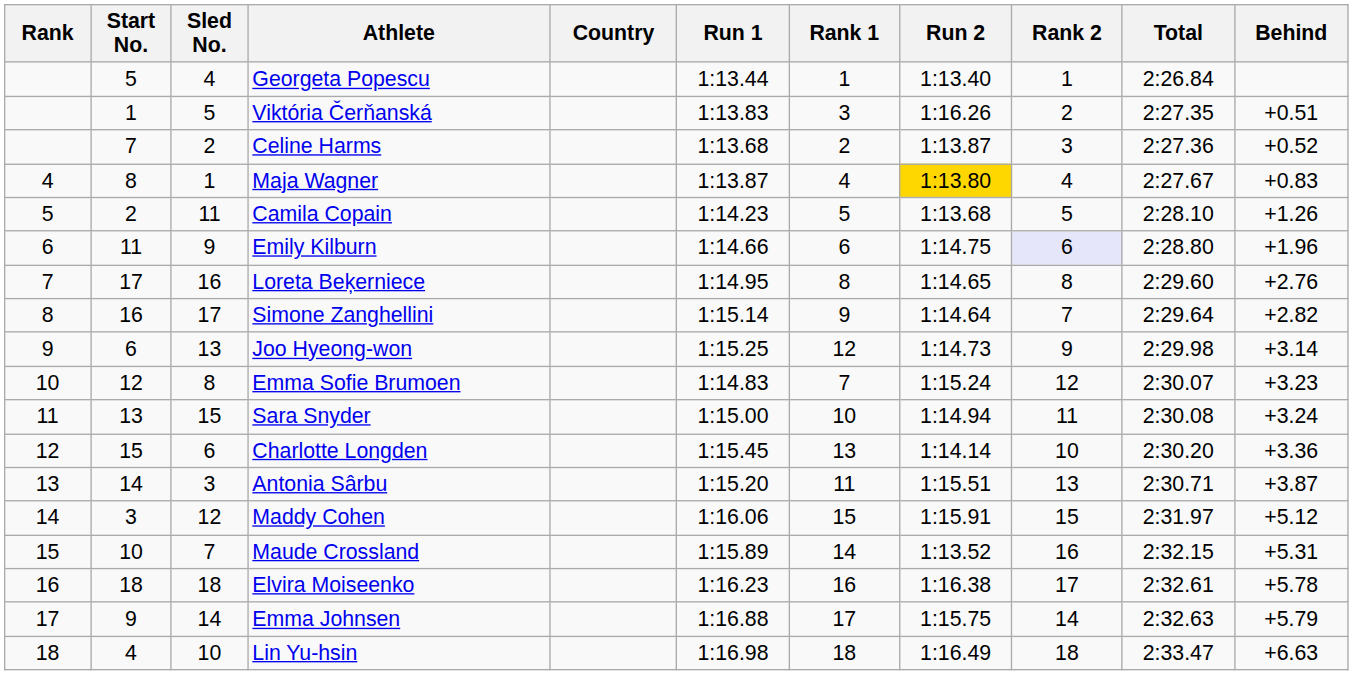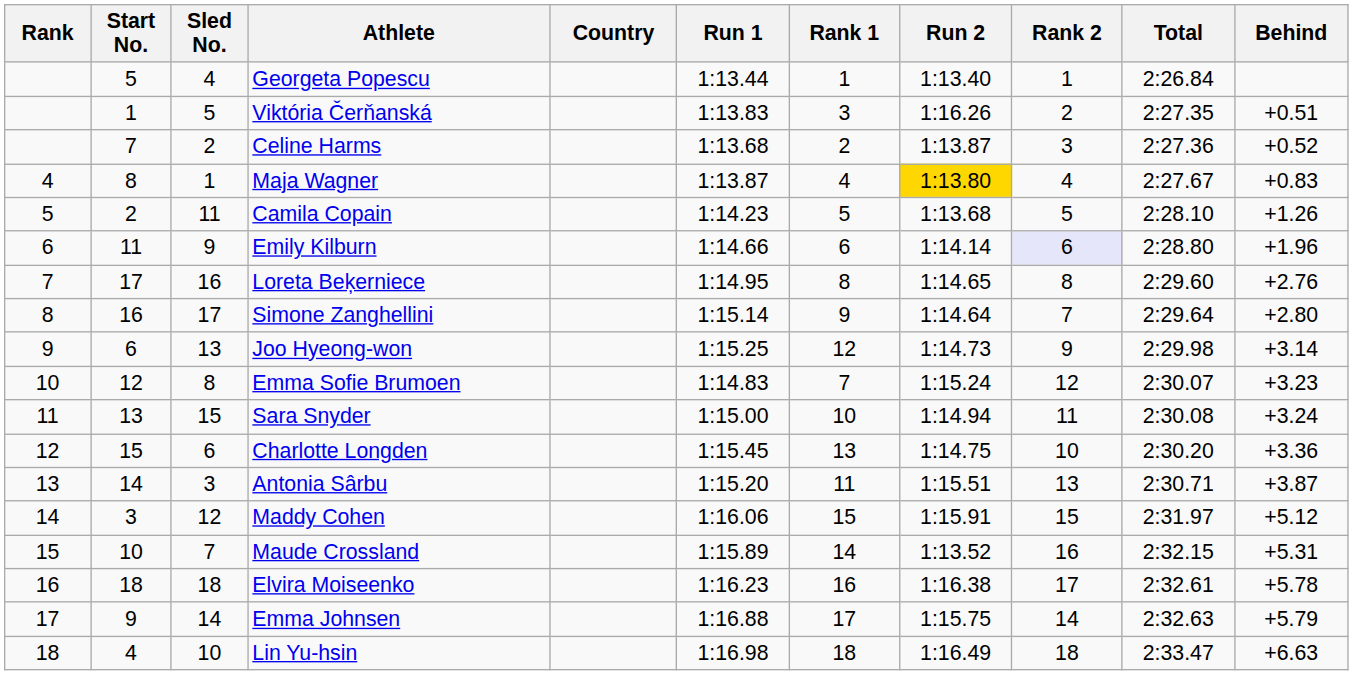Emily Kilburn | Run 2: 1:14.75 -> 1:14.14
Simone Zanghellini | Behind: +2.82 -> +2.80
Charlotte Longden | Run 2: 1:14.14 -> 1:14.75
